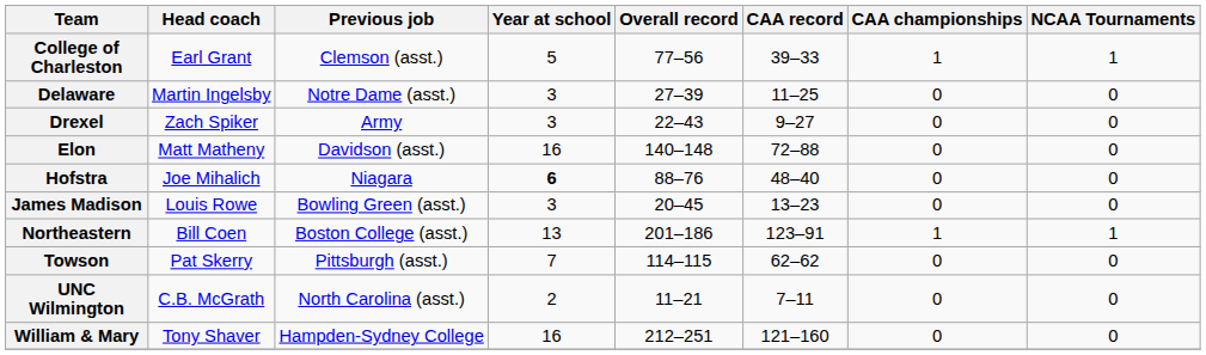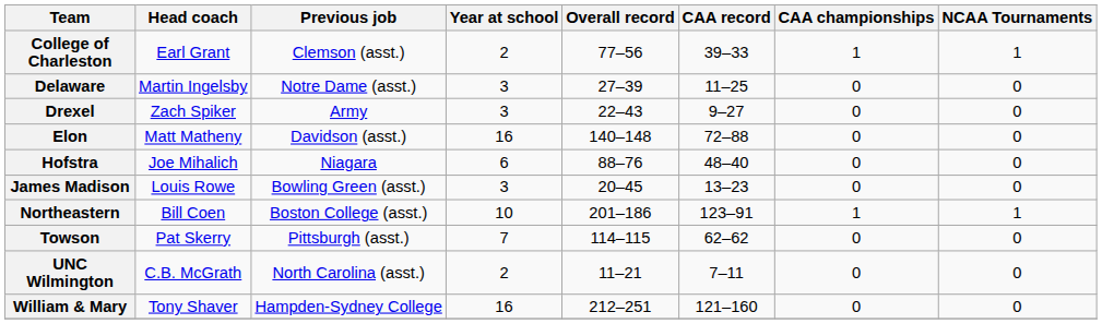College of Charleston | Year at school: 5 -> 2
Hofstra | Year at school: bold -> normal
Northeastern | Year at school: 13 -> 10
